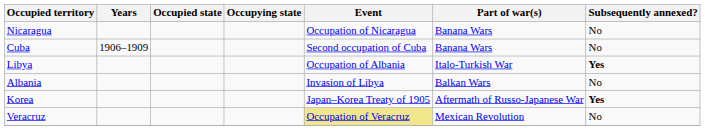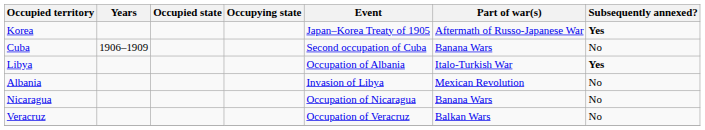rows swapped: Korea <-> Nicaragua
Albania | Part of war(s): Balkan Wars -> Mexican Revolution
Veracruz | Event: khaki background -> no background
Veracruz | Part of war(s): Mexican Revolution -> Balkan Wars
